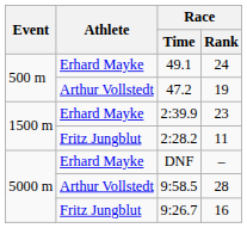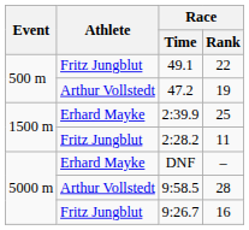49.1 | Athlete: Erhard Mayke -> Fritz Jungblut
49.1 | Race / Rank: 24 -> 22
2:39.9 | Race / Rank: 23 -> 25
